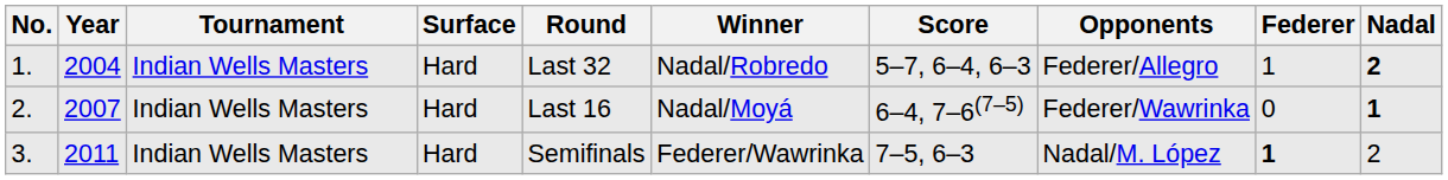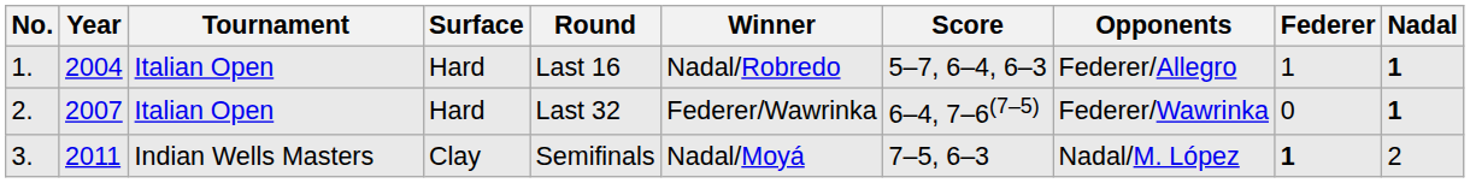1. | Tournament: Indian Wells Masters -> Italian Open
1. | Round: Last 32 -> Last 16
1. | Nadal: 2 -> 1
2. | Tournament: Indian Wells Masters -> Italian Open
2. | Round: Last 16 -> Last 32
2. | Winner: Nadal/Moyá -> Federer/Wawrinka
3. | Surface: Hard -> Clay
3. | Winner: Federer/Wawrinka -> Nadal/Moyá
